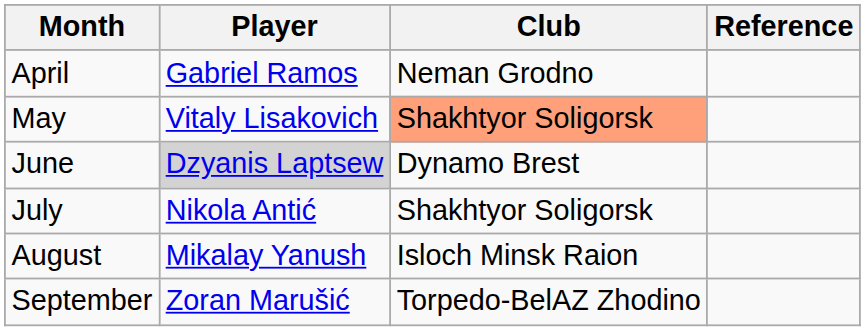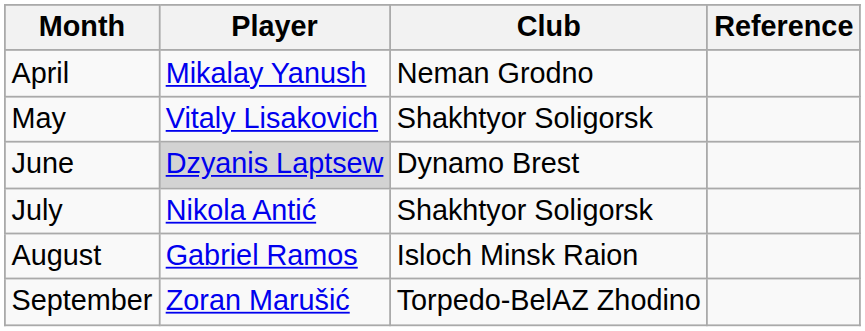April | Player: Gabriel Ramos -> Mikalay Yanush
May | Club: lightsalmon background -> no background
August | Player: Mikalay Yanush -> Gabriel Ramos
